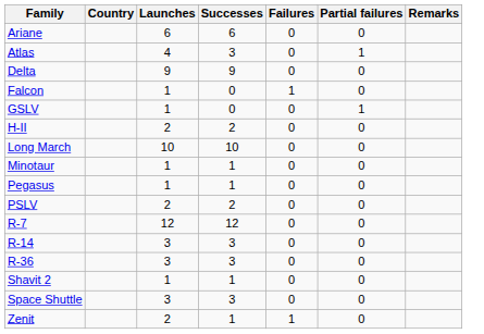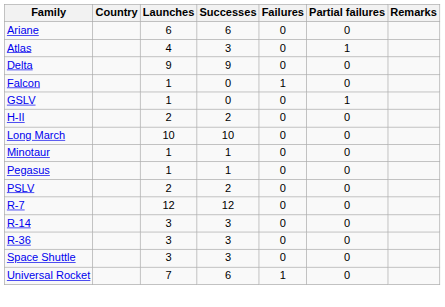- row: Shavit 2 | 1 | 1 | 0 | 0
+ row: Universal Rocket | 7 | 6 | 1 | 0
- row: Zenit | 2 | 1 | 1 | 0
